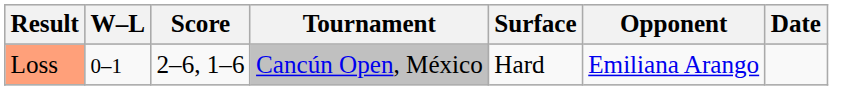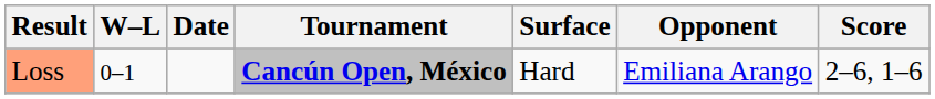columns swapped: Date <-> Score
Loss | Tournament: normal -> bold
